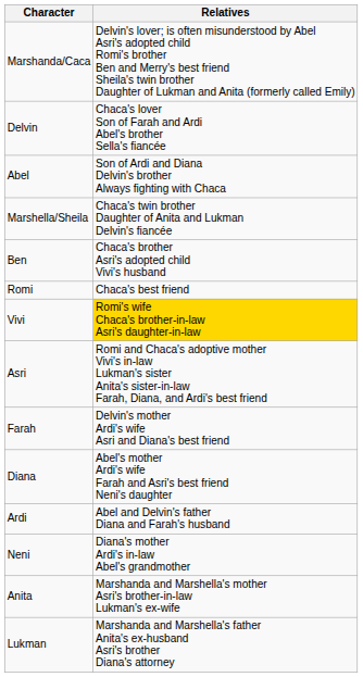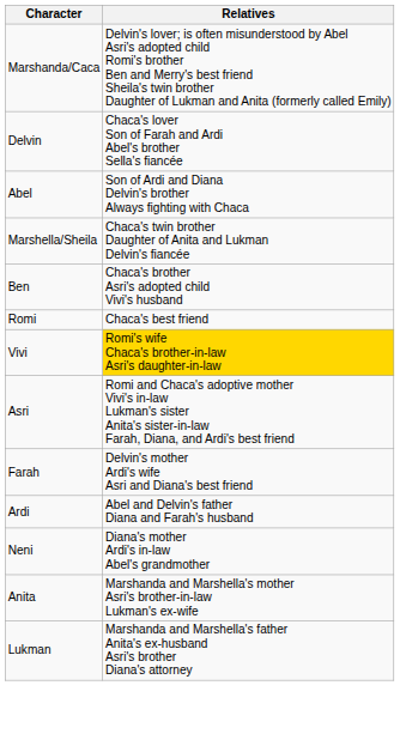- row: Diana | Abel's mother Ardi's wife Farah and Asri's best friend Neni's daughter
